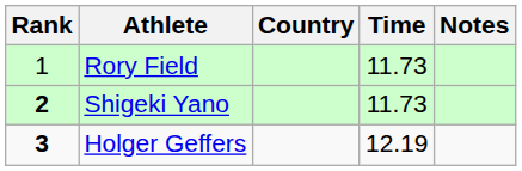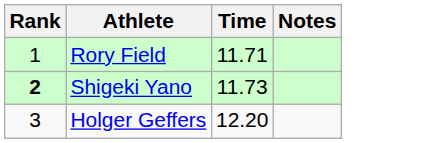- column: Country
Rory Field | Time: 11.73 -> 11.71
Holger Geffers | Rank: bold -> normal
Holger Geffers | Time: 12.19 -> 12.20
